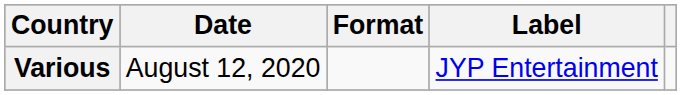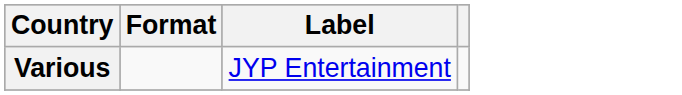- column: Date | August 12, 2020
